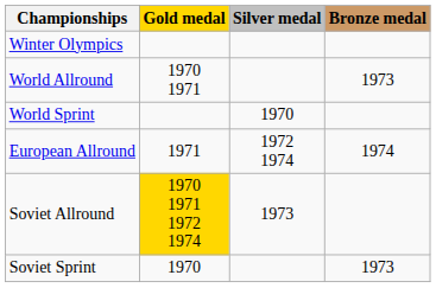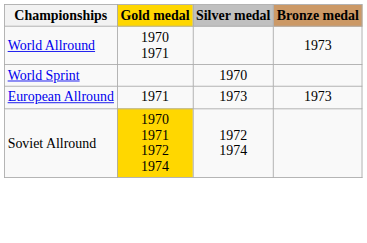- row: Winter Olympics
European Allround | Silver medal: 1972 1974 -> 1973
European Allround | Bronze medal: 1974 -> 1973
Soviet Allround | Silver medal: 1973 -> 1972 1974
- row: Soviet Sprint | 1970 | 1973
